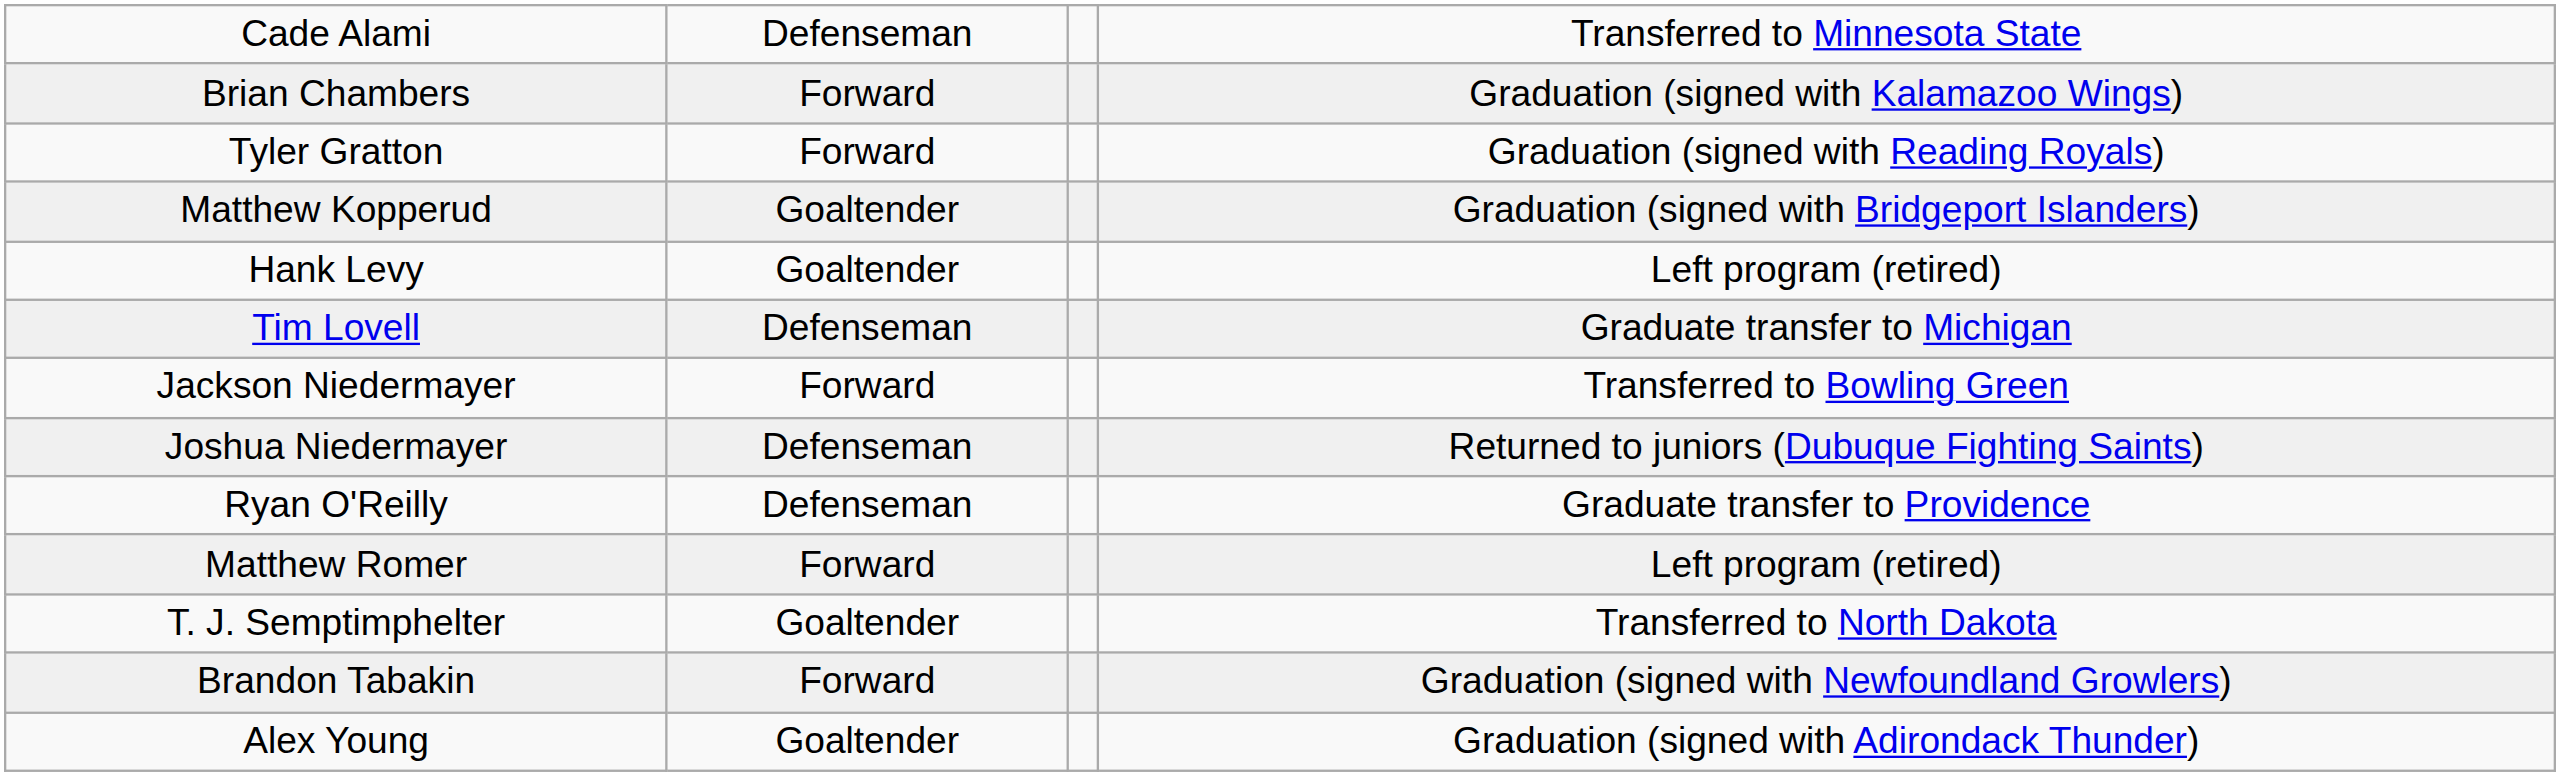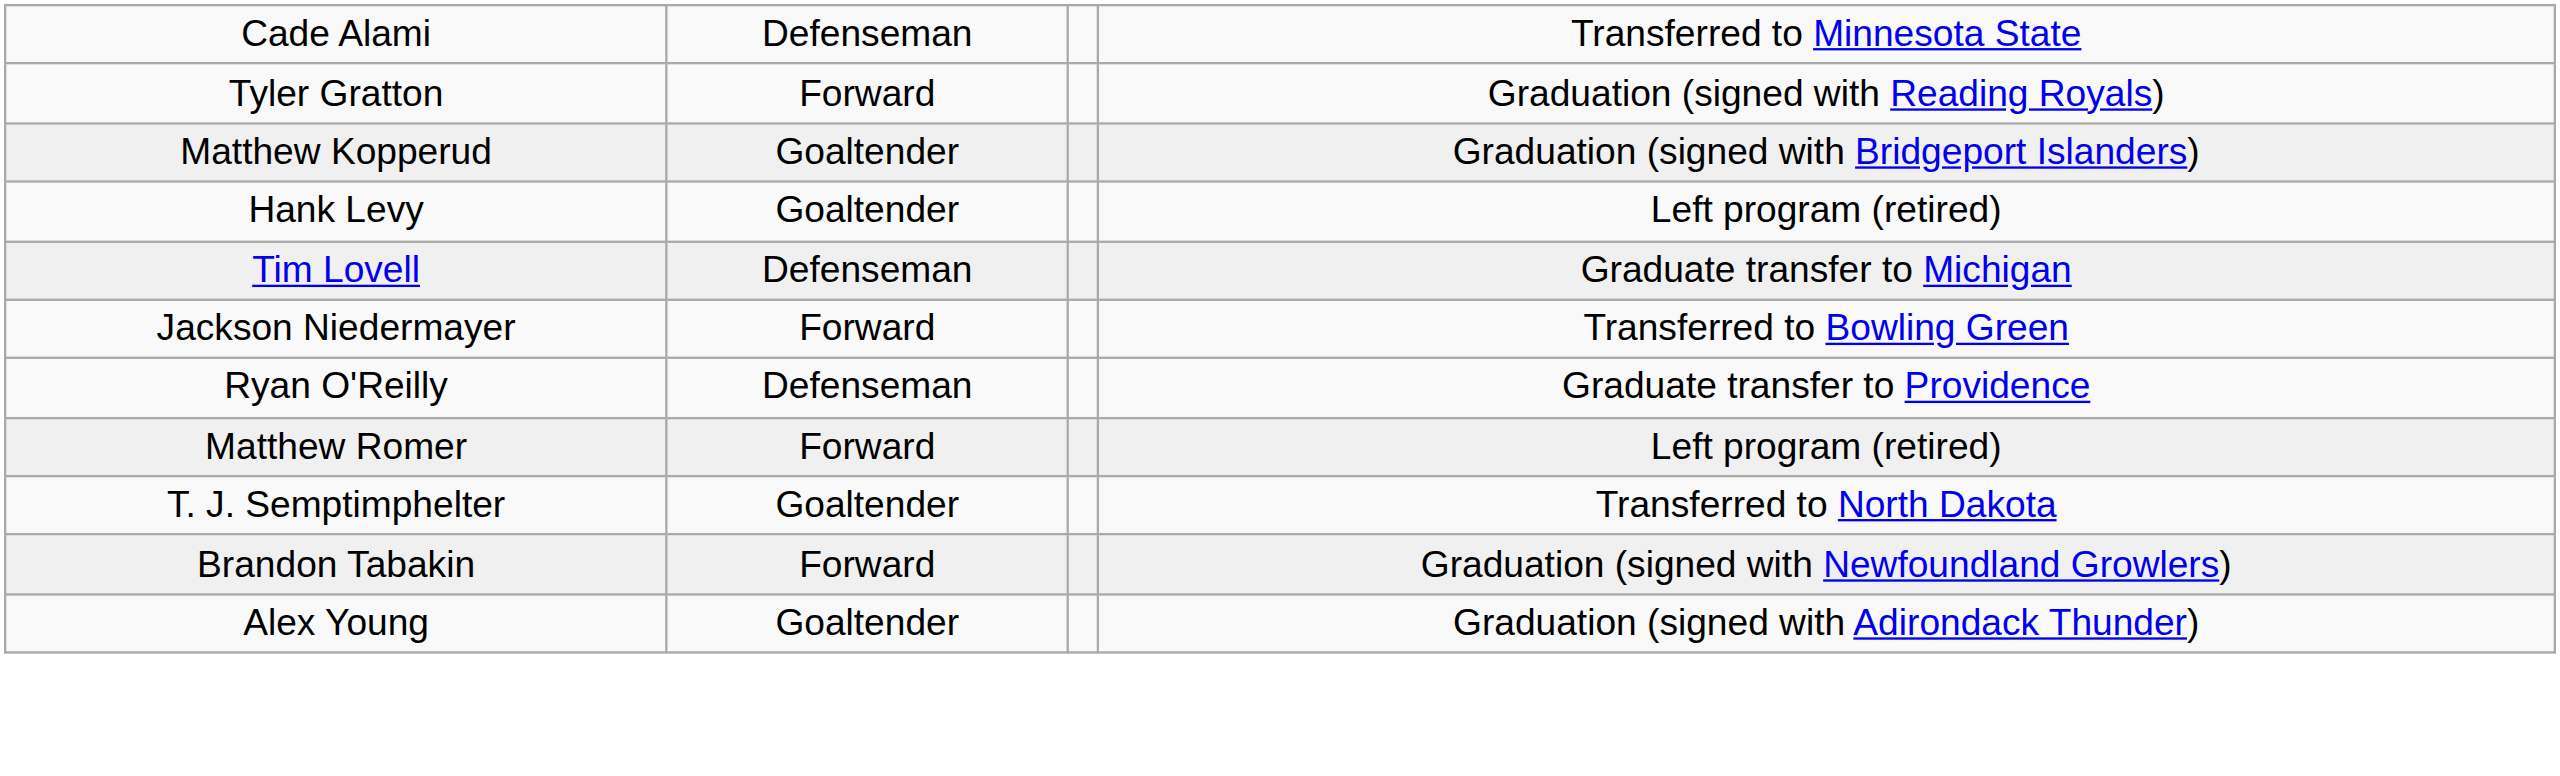- row: Brian Chambers | Forward | Graduation (signed with Kalamazoo Wings)
- row: Joshua Niedermayer | Defenseman | Returned to juniors (Dubuque Fighting Saints)
